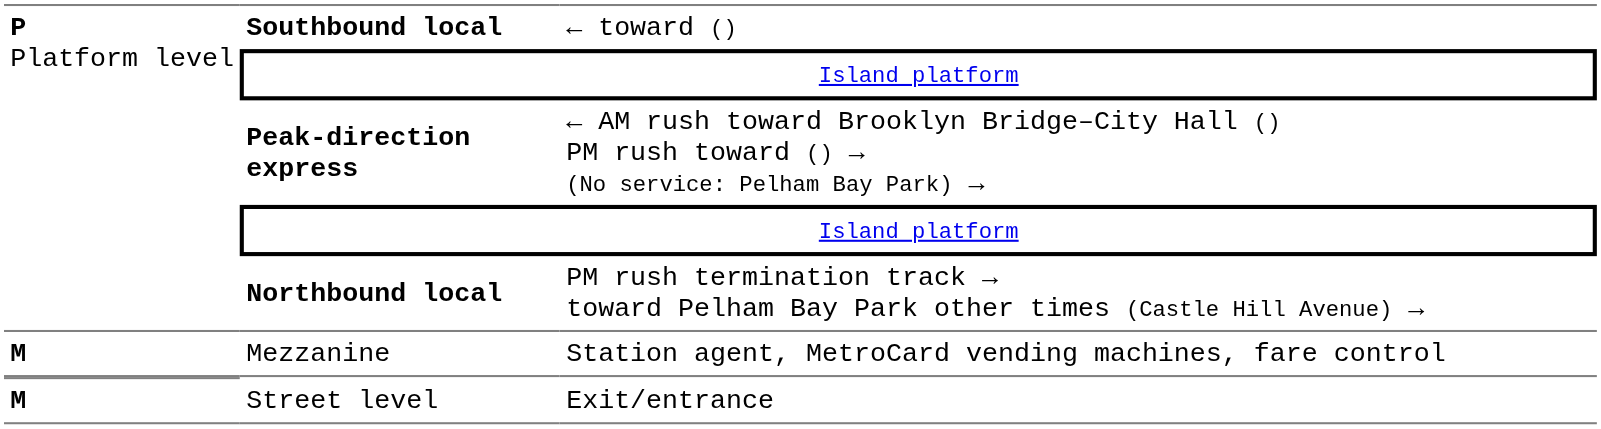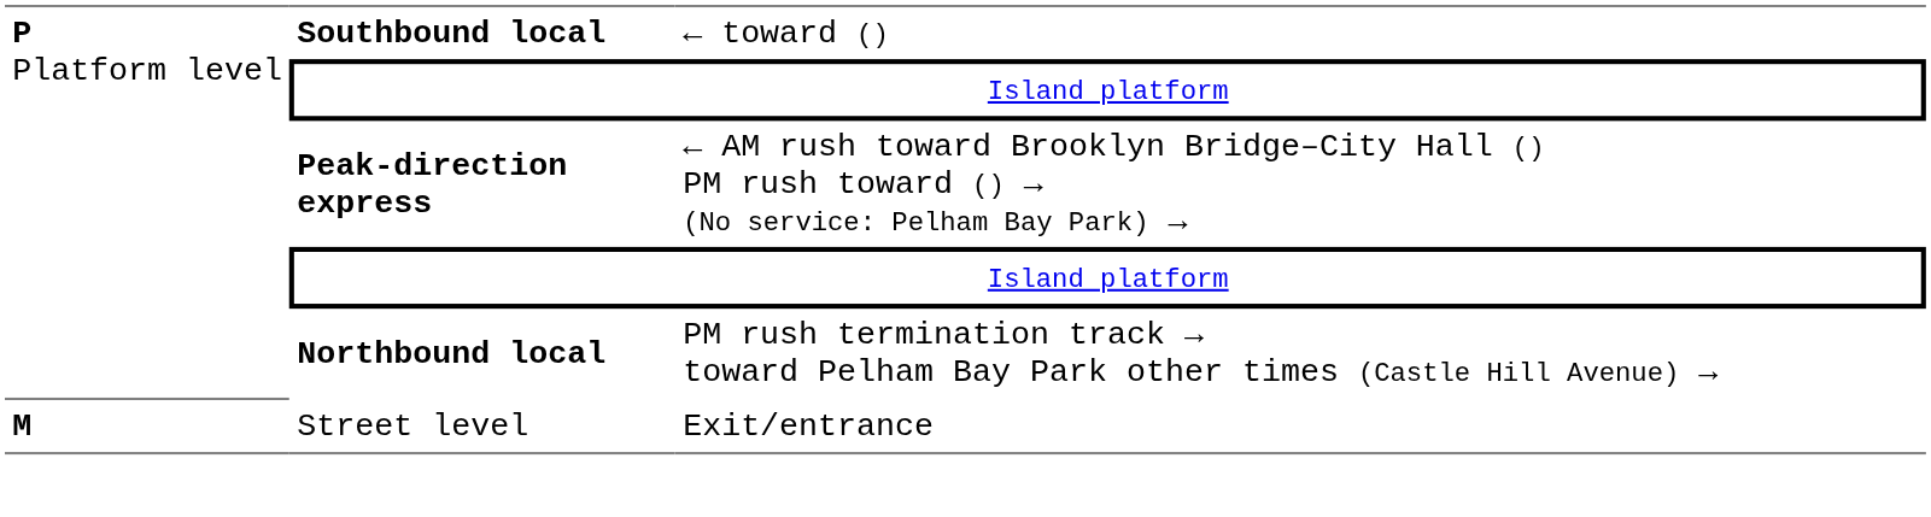- row: M | Mezzanine | Station agent, MetroCard vending machines, fare control
